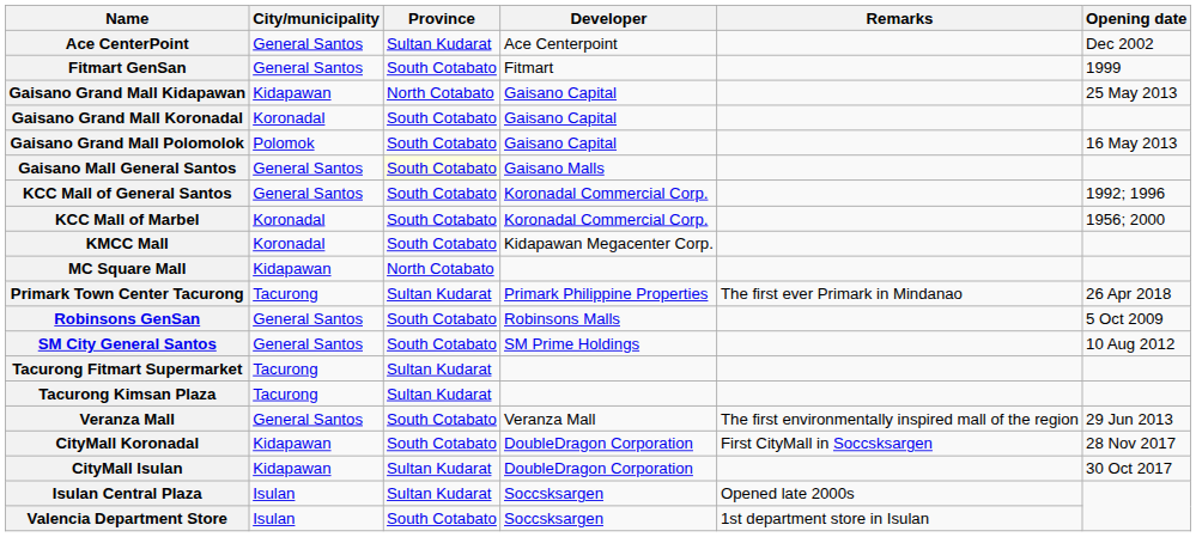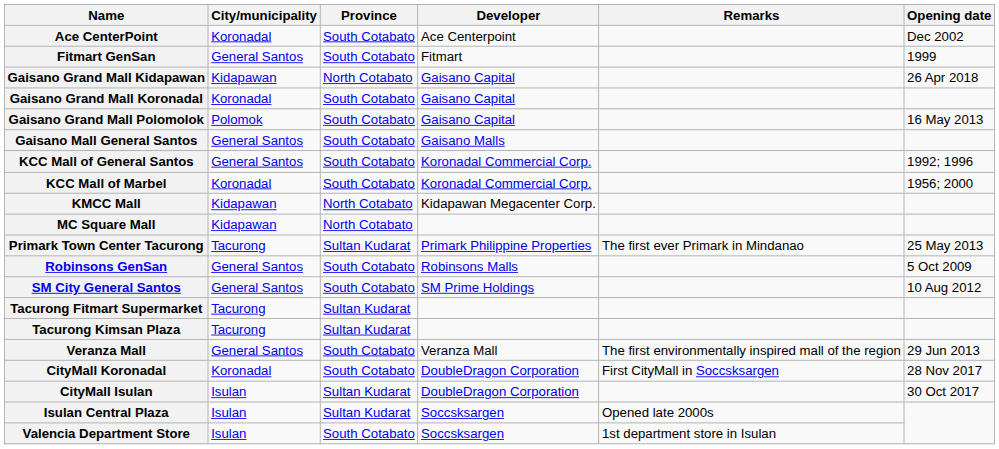Ace CenterPoint | City/municipality: General Santos -> Koronadal
Ace CenterPoint | Province: Sultan Kudarat -> South Cotabato
Gaisano Grand Mall Kidapawan | Opening date: 25 May 2013 -> 26 Apr 2018
Gaisano Mall General Santos | Province: lightyellow background -> no background
KMCC Mall | City/municipality: Koronadal -> Kidapawan
KMCC Mall | Province: South Cotabato -> North Cotabato
Primark Town Center Tacurong | Opening date: 26 Apr 2018 -> 25 May 2013
CityMall Koronadal | City/municipality: Kidapawan -> Koronadal
CityMall Isulan | City/municipality: Kidapawan -> Isulan
